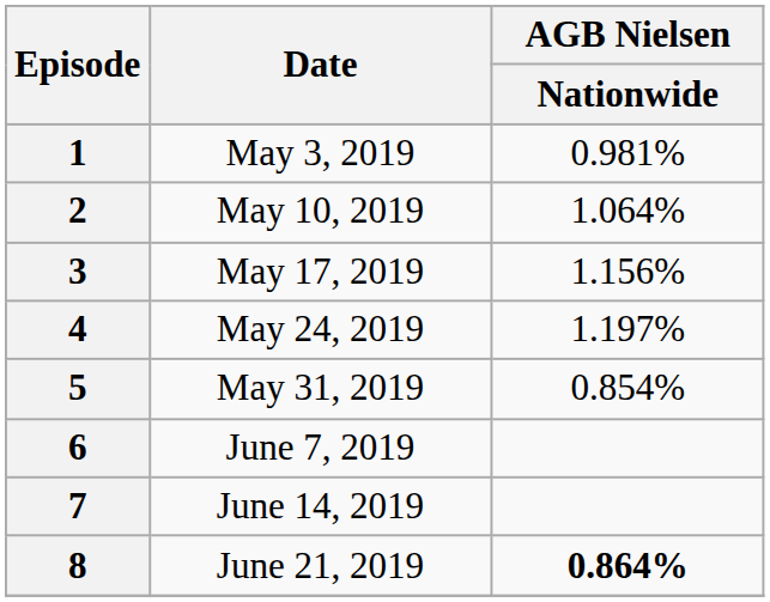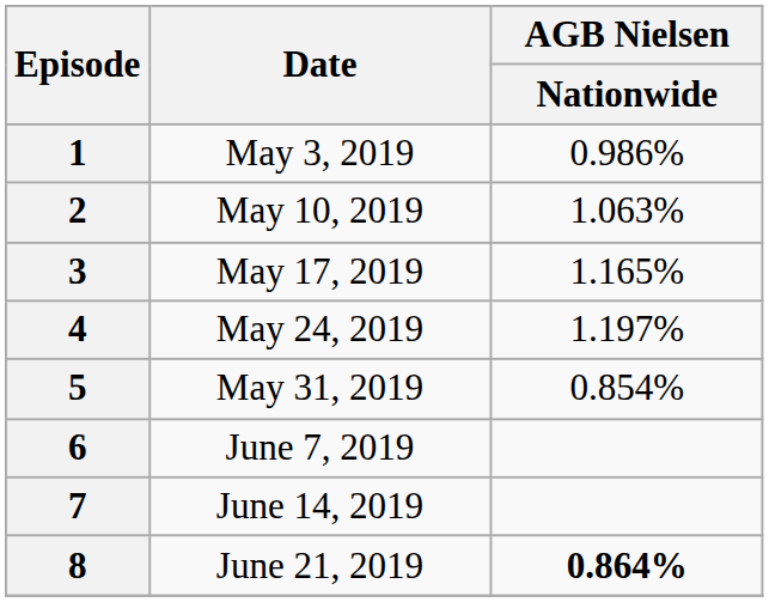1 | AGB Nielsen / Nationwide: 0.981% -> 0.986%
2 | AGB Nielsen / Nationwide: 1.064% -> 1.063%
3 | AGB Nielsen / Nationwide: 1.156% -> 1.165%
